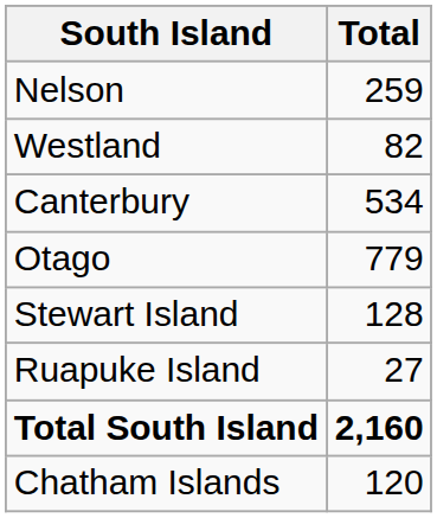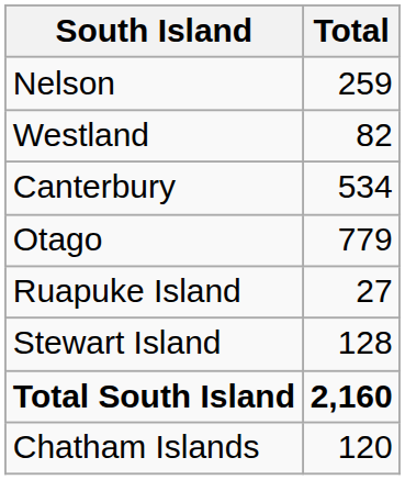rows swapped: Ruapuke Island <-> Stewart Island
